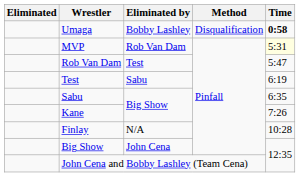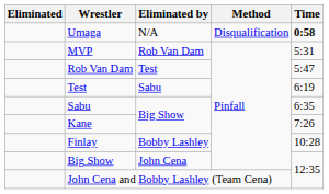Umaga | Eliminated by: Bobby Lashley -> N/A
MVP | Time: lightyellow background -> no background
Finlay | Eliminated by: N/A -> Bobby Lashley
